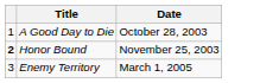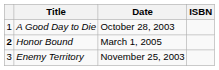+ column: ISBN
Honor Bound | Date: November 25, 2003 -> March 1, 2005
Enemy Territory | Date: March 1, 2005 -> November 25, 2003
